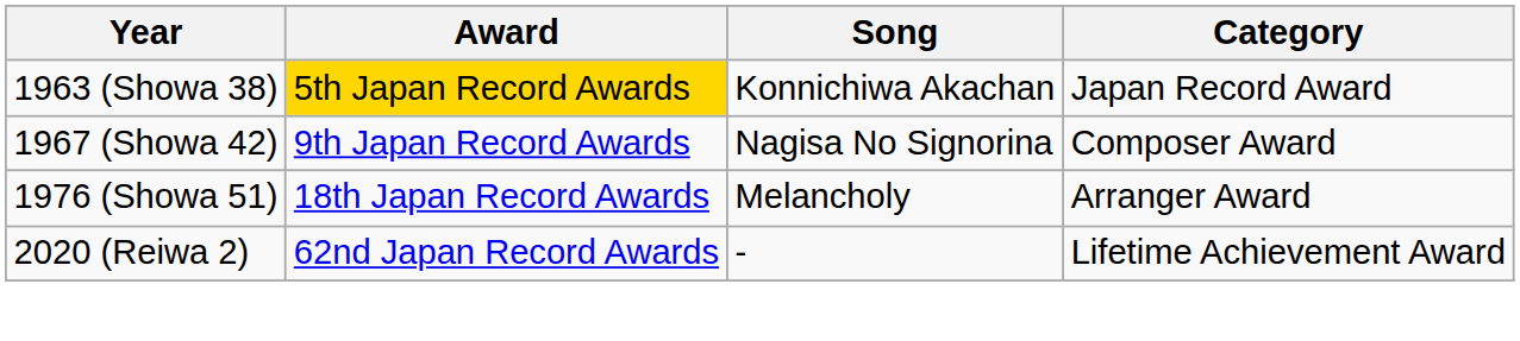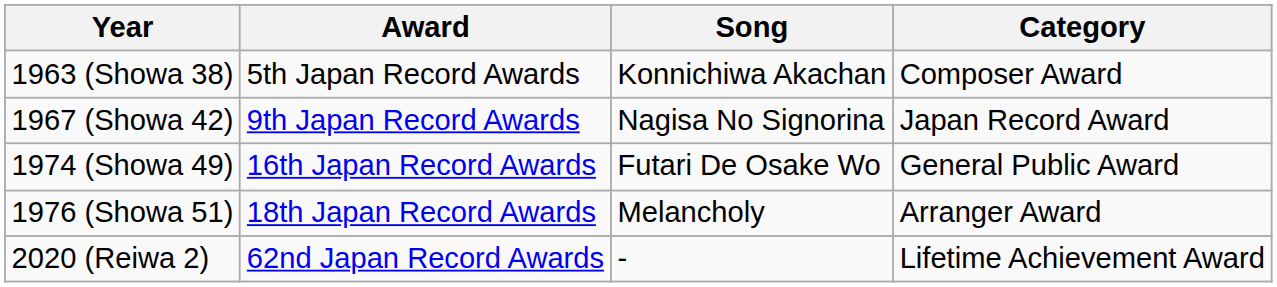1963 (Showa 38) | Award: gold background -> no background
1963 (Showa 38) | Category: Japan Record Award -> Composer Award
1967 (Showa 42) | Category: Composer Award -> Japan Record Award
+ row: 1974 (Showa 49) | 16th Japan Record Awards | Futari De Osake Wo | General Public Award
